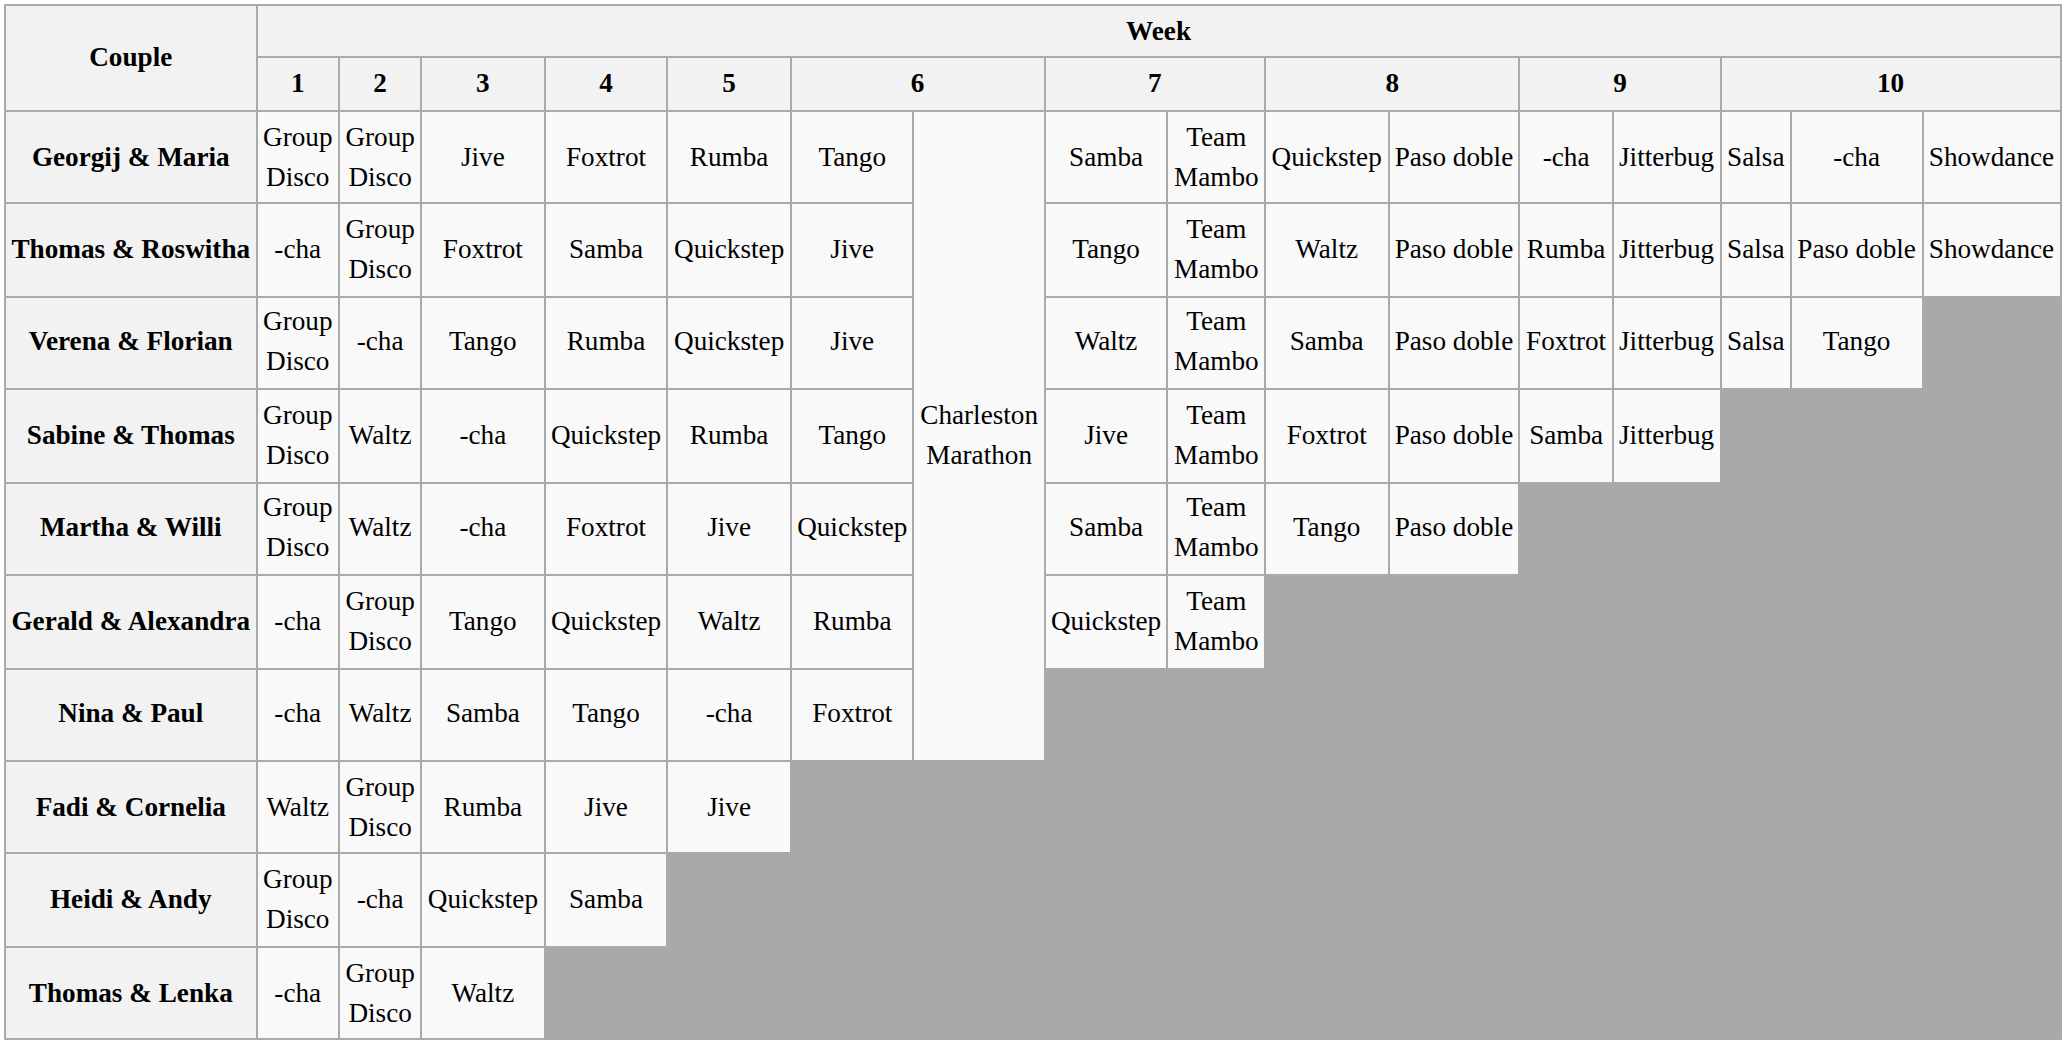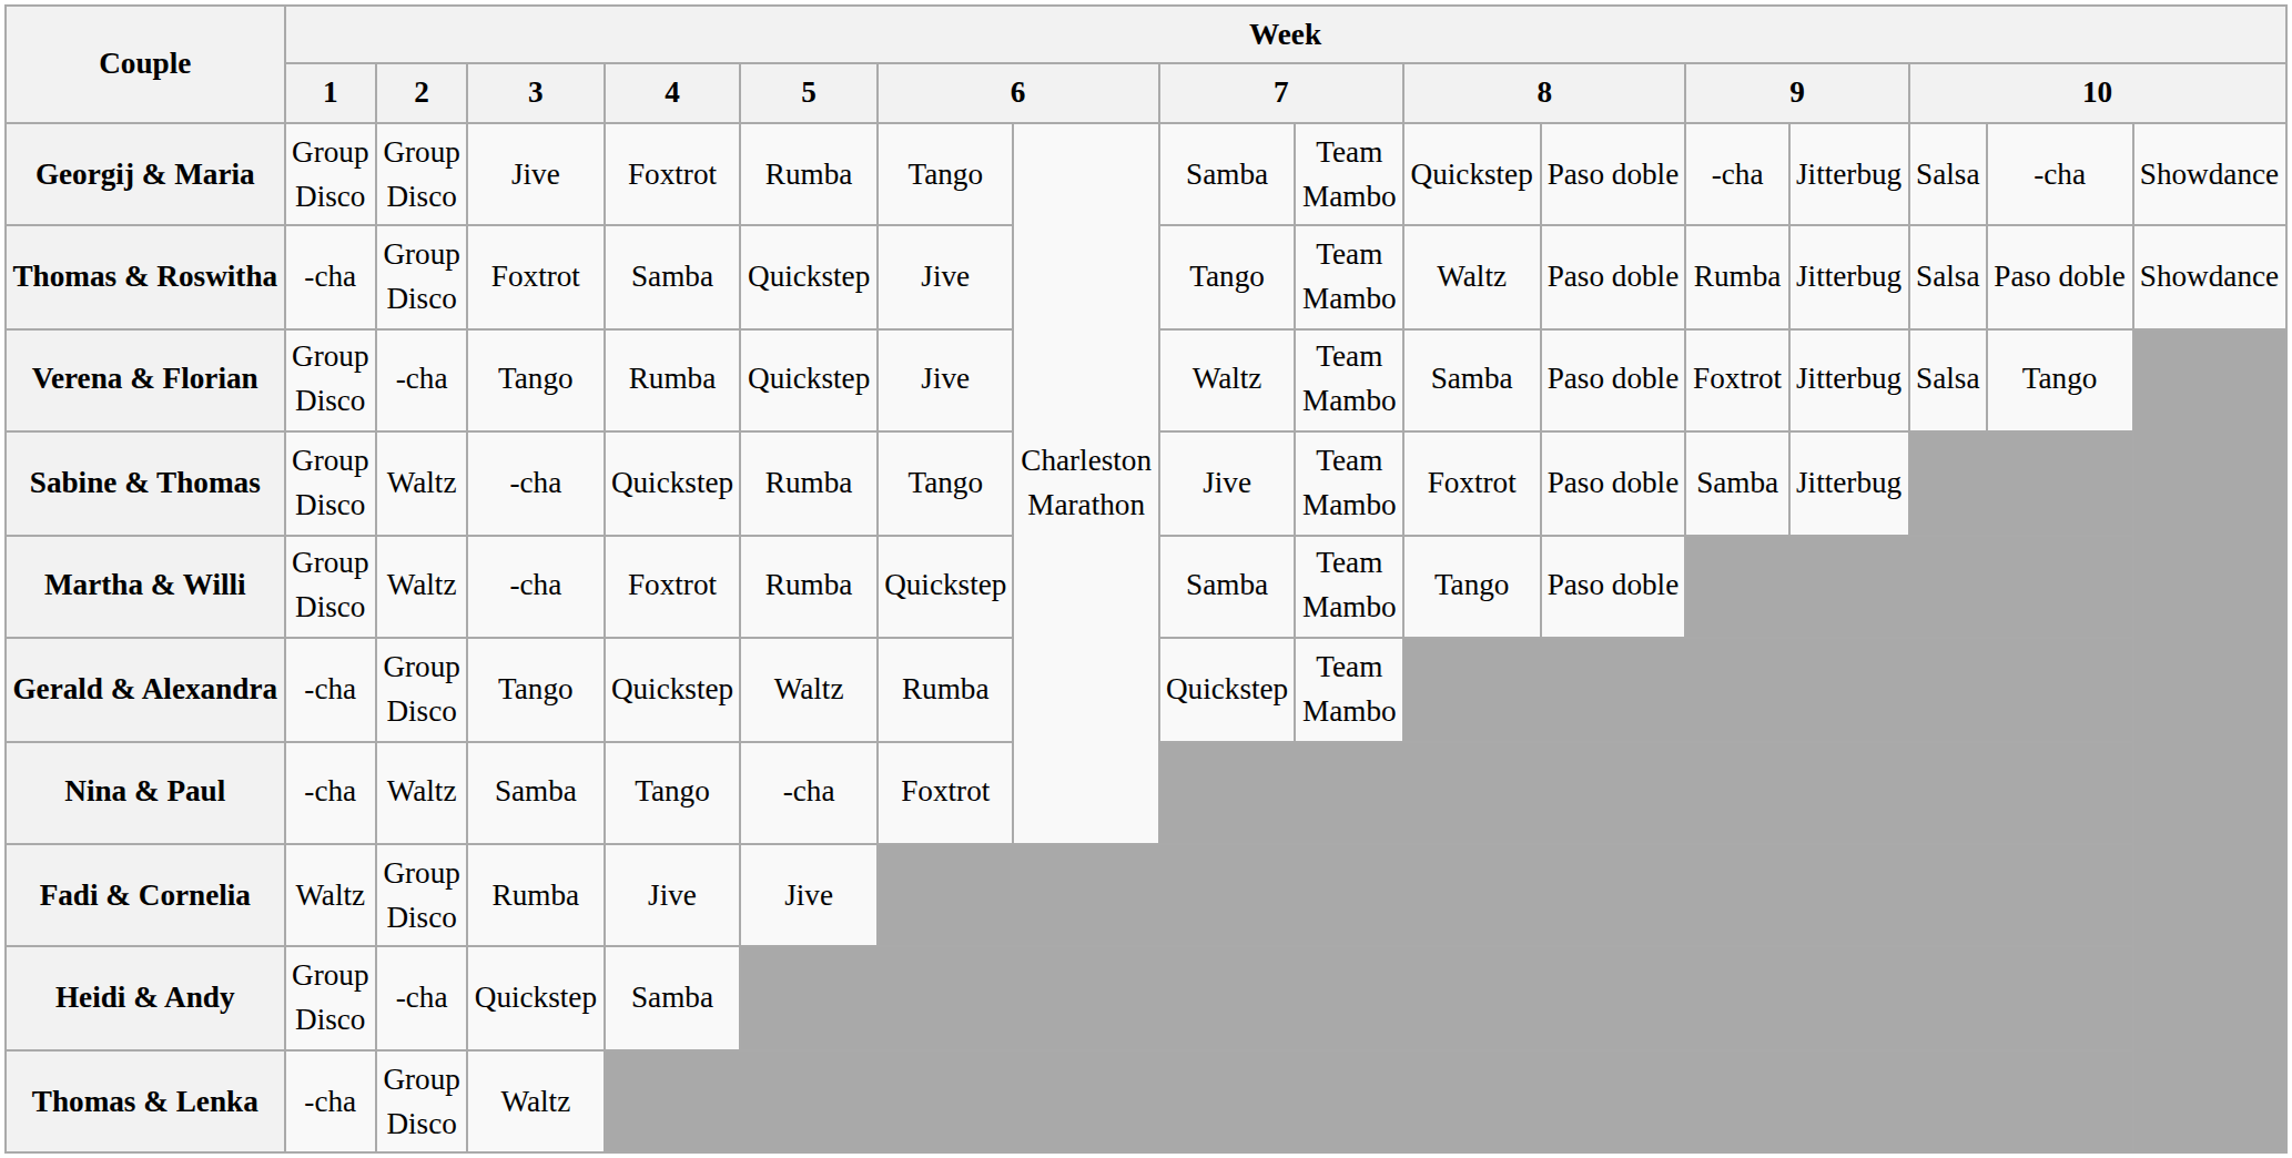Martha & Willi | Week / 5: Jive -> Rumba
